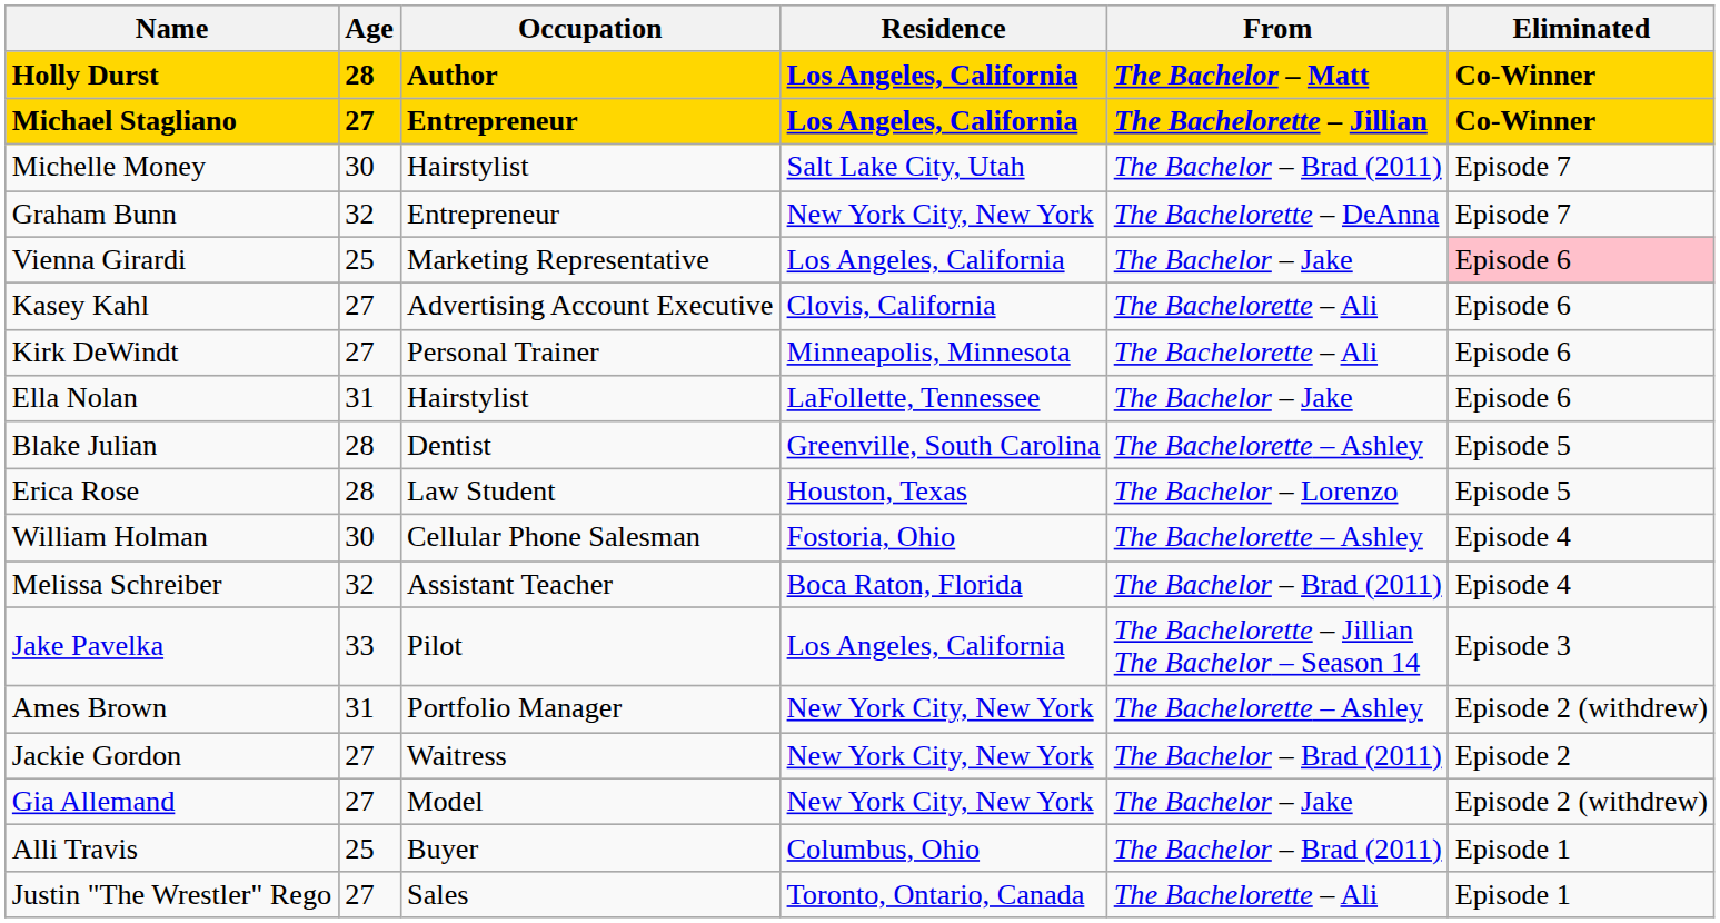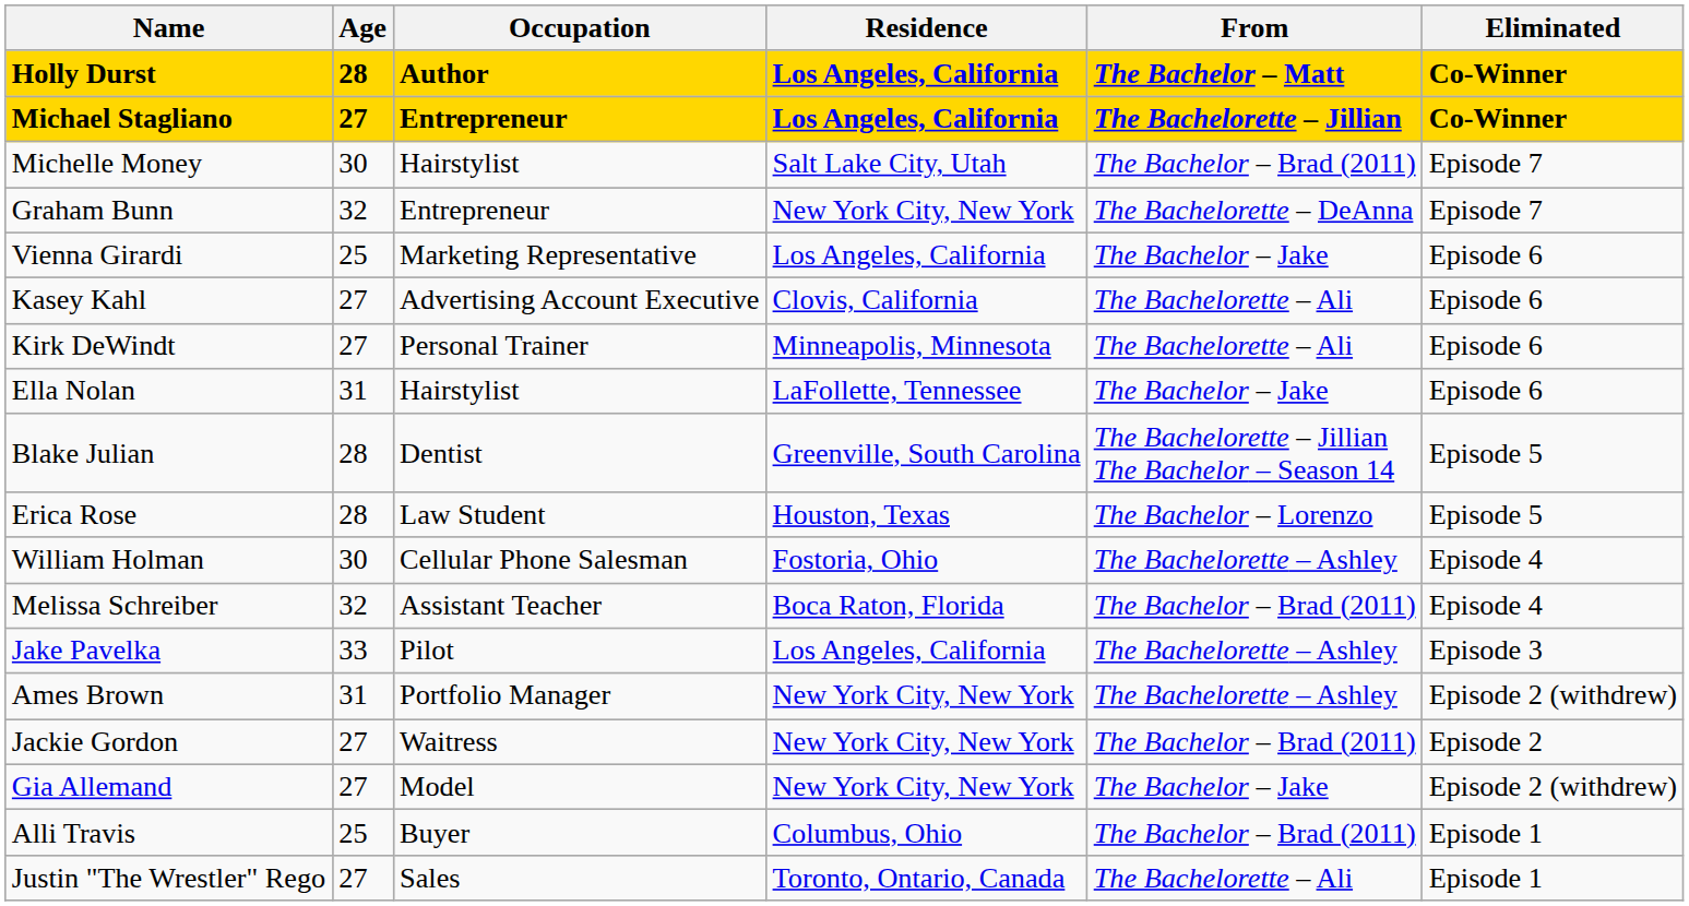Vienna Girardi | Eliminated: pink background -> no background
Blake Julian | From: The Bachelorette – Ashley -> The Bachelorette – Jillian The Bachelor – Season 14
Jake Pavelka | From: The Bachelorette – Jillian The Bachelor – Season 14 -> The Bachelorette – Ashley
